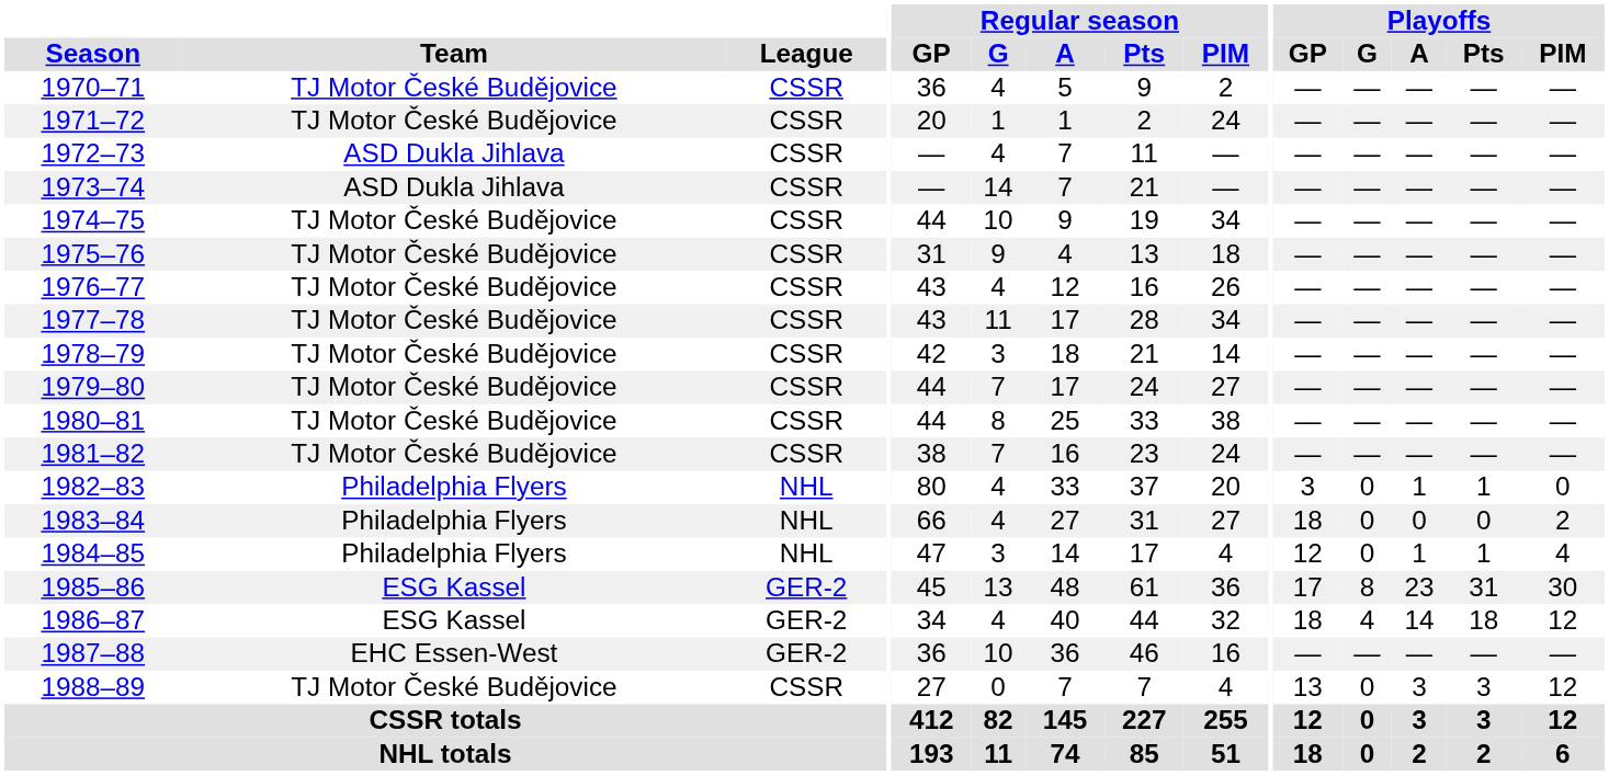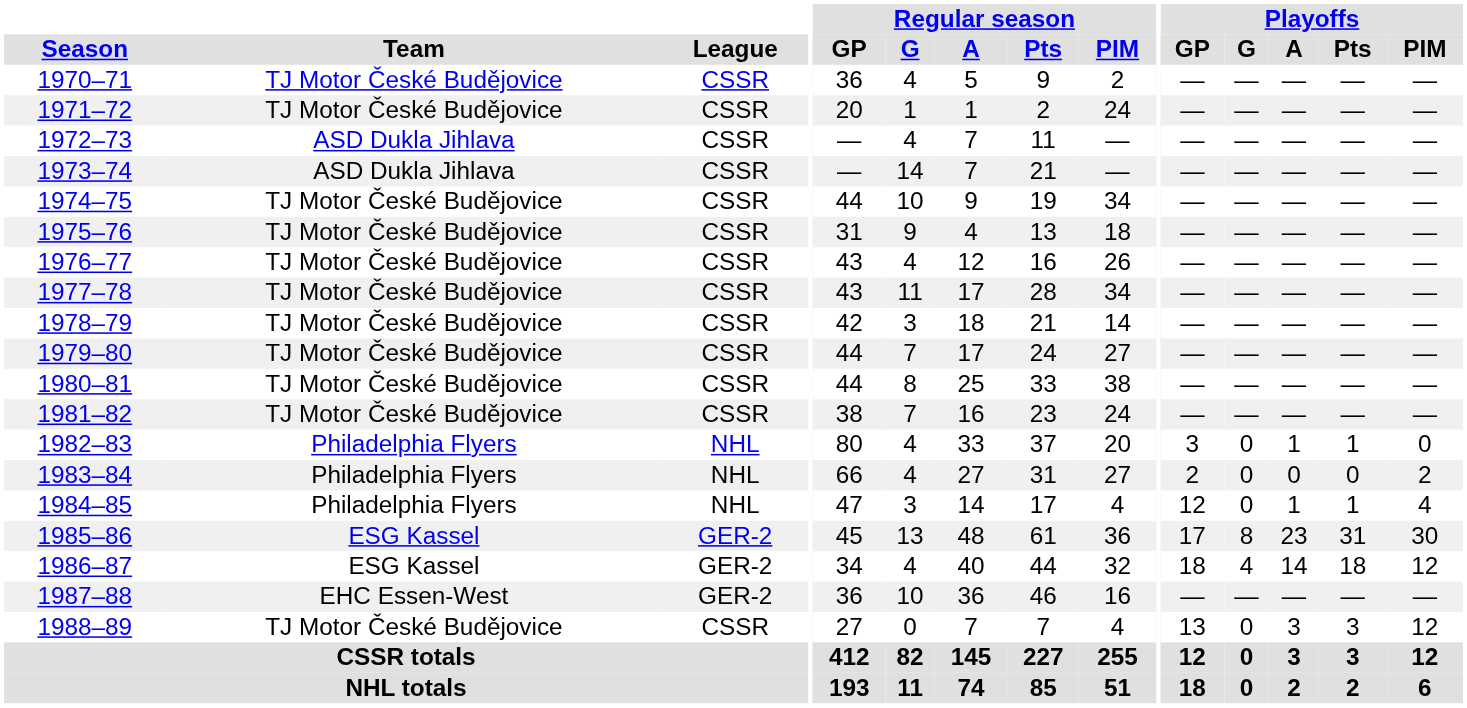1983–84 | Playoffs / GP: 18 -> 2
